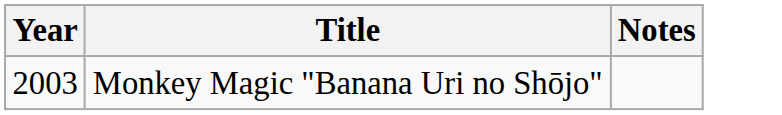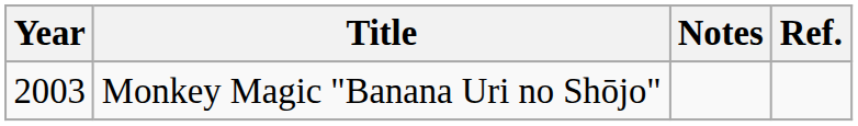+ column: Ref.
